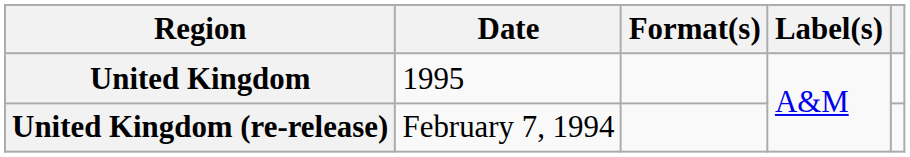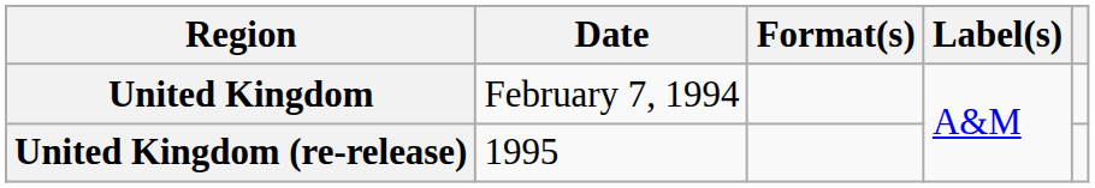United Kingdom | Date: 1995 -> February 7, 1994
United Kingdom (re-release) | Date: February 7, 1994 -> 1995
